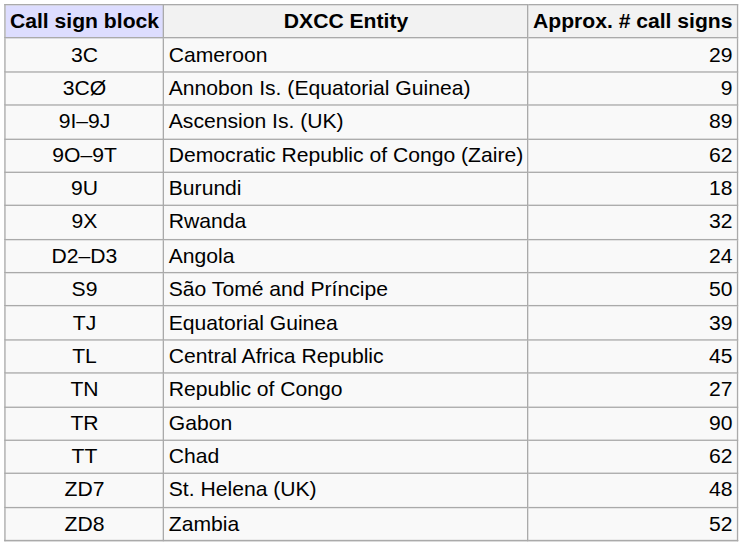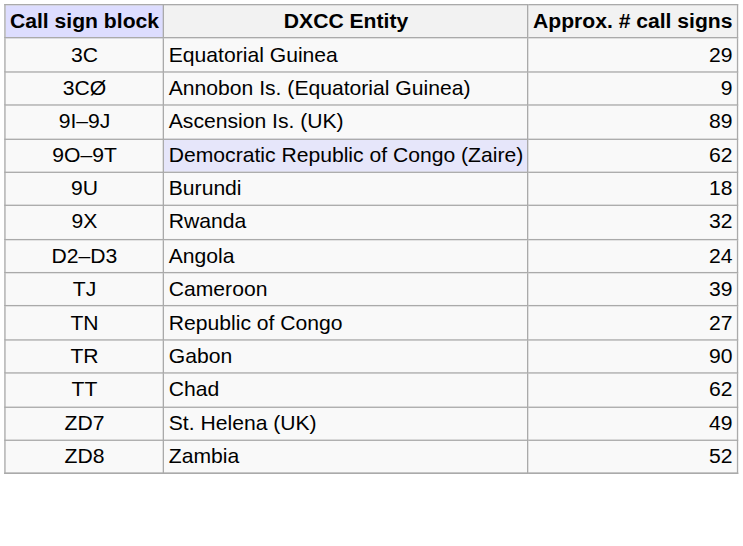3C | DXCC Entity: Cameroon -> Equatorial Guinea
9O–9T | DXCC Entity: no background -> lavender background
- row: S9 | São Tomé and Príncipe | 50
TJ | DXCC Entity: Equatorial Guinea -> Cameroon
- row: TL | Central Africa Republic | 45
ZD7 | Approx. # call signs: 48 -> 49
